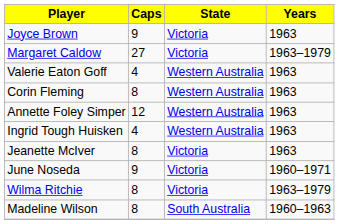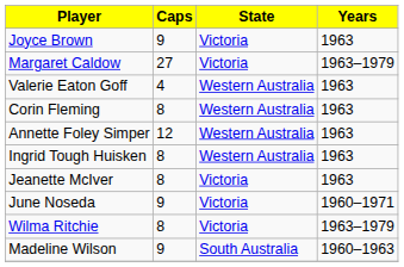Ingrid Tough Huisken | Caps: 4 -> 8
Madeline Wilson | Caps: 8 -> 9
